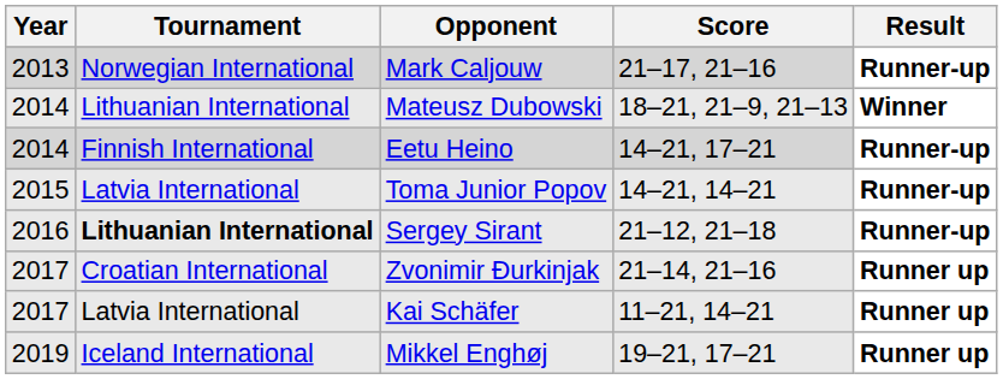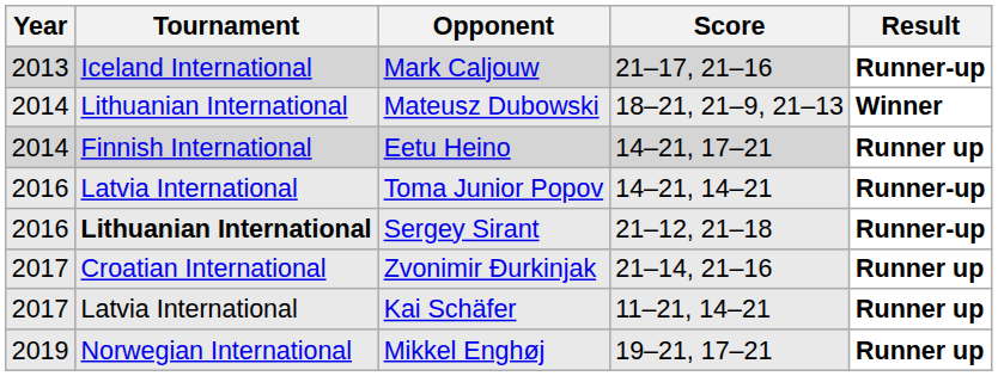Mark Caljouw | Tournament: Norwegian International -> Iceland International
Eetu Heino | Result: Runner-up -> Runner up
Toma Junior Popov | Year: 2015 -> 2016
Mikkel Enghøj | Tournament: Iceland International -> Norwegian International
